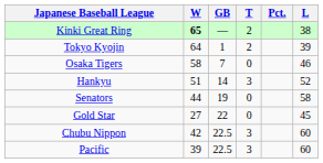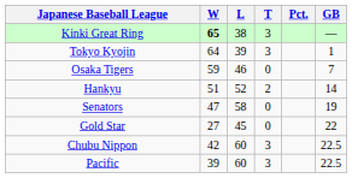columns swapped: L <-> GB
Kinki Great Ring | T: 2 -> 3
Tokyo Kyojin | T: 2 -> 3
Osaka Tigers | W: 58 -> 59
Hankyu | T: 3 -> 2
Senators | W: 44 -> 47
